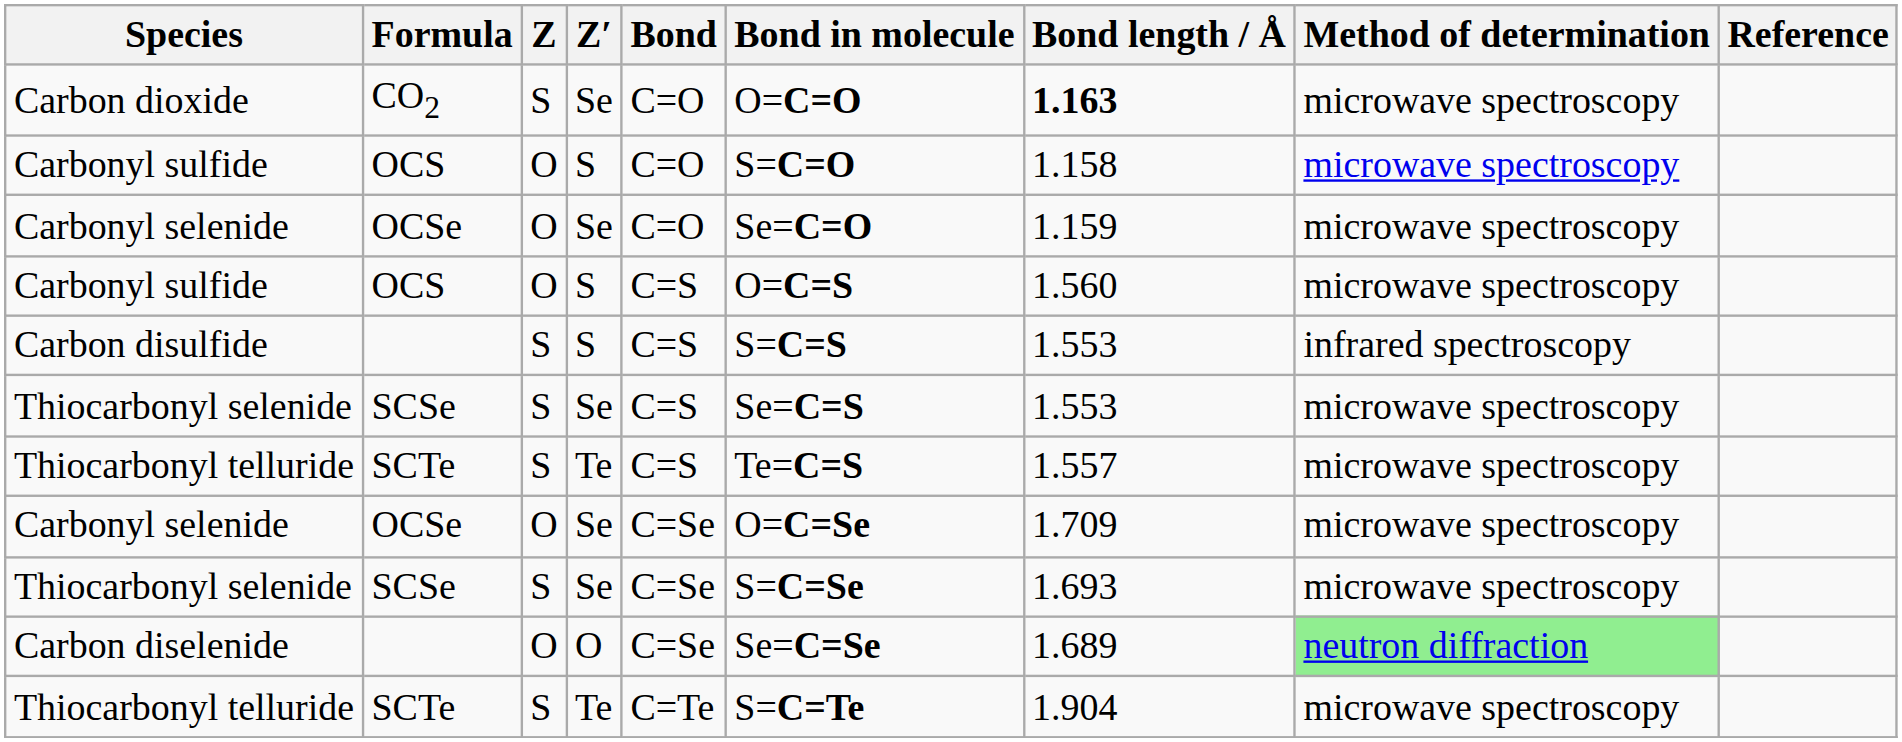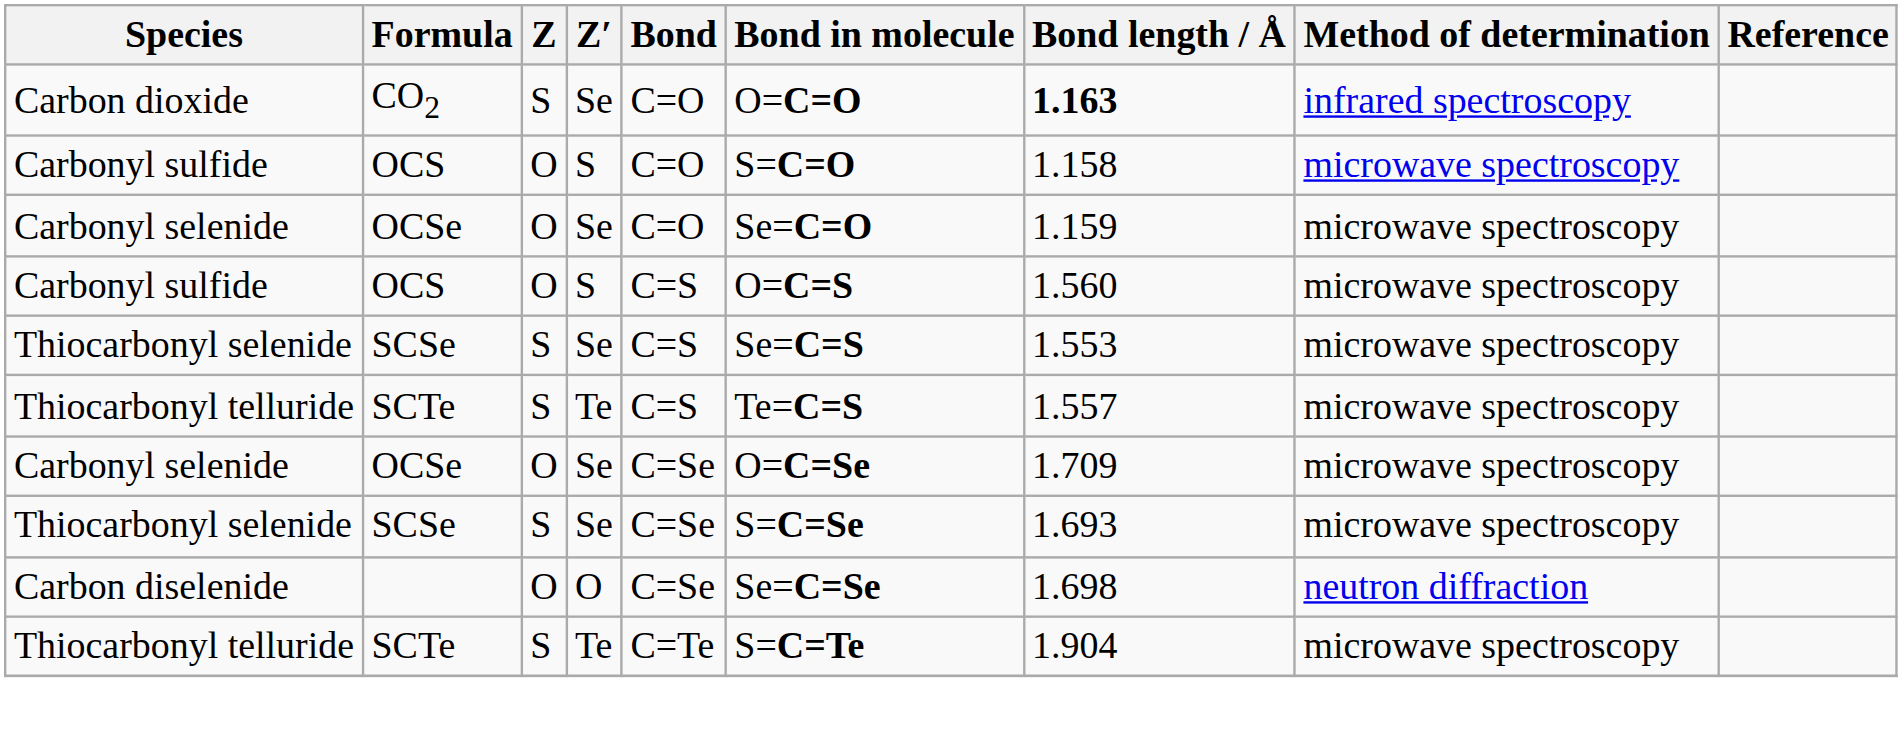Carbon dioxide | Method of determination: microwave spectroscopy -> infrared spectroscopy
- row: Carbon disulfide | S | S | C=S | S=C=S | 1.553 | infrared spectroscopy
Carbon diselenide | Bond length / Å: 1.689 -> 1.698
Carbon diselenide | Method of determination: lightgreen background -> no background
